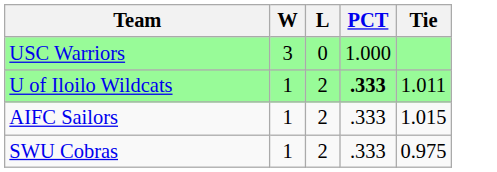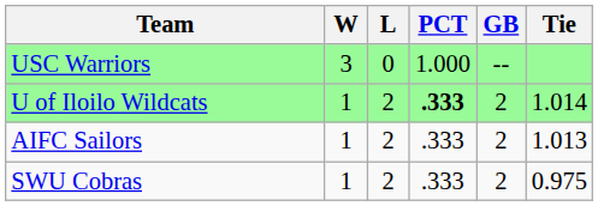+ column: GB | -- | 2 | 2 | 2
U of Iloilo Wildcats | Tie: 1.011 -> 1.014
AIFC Sailors | Tie: 1.015 -> 1.013
